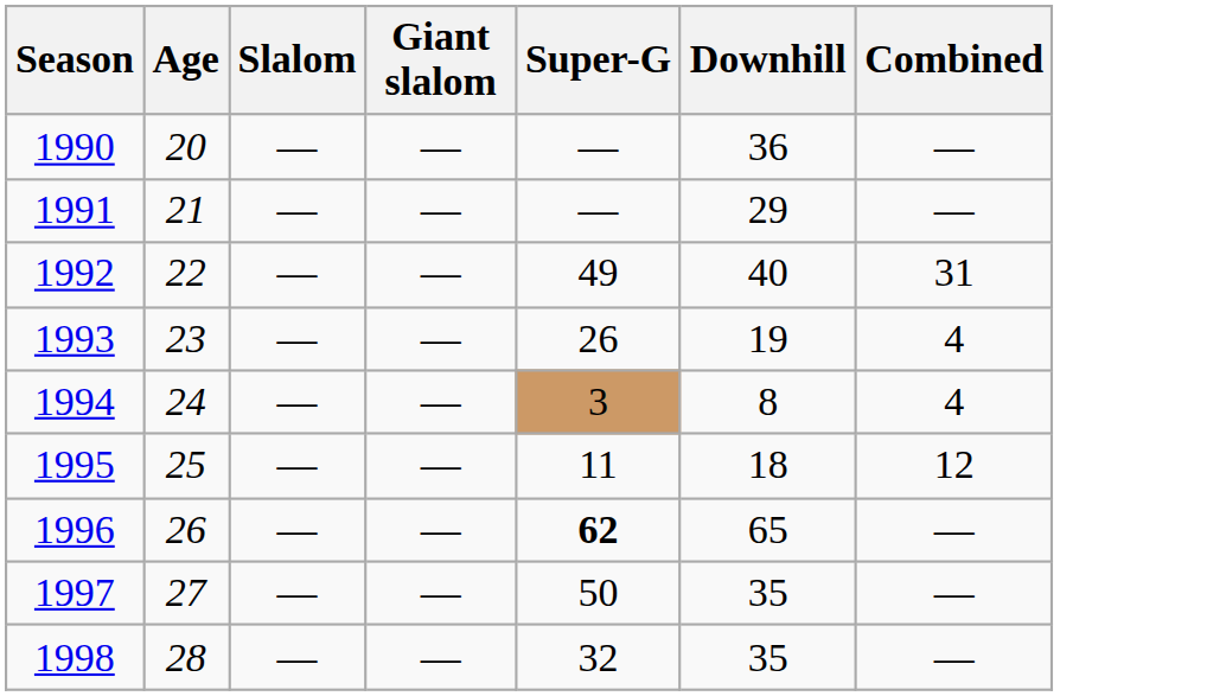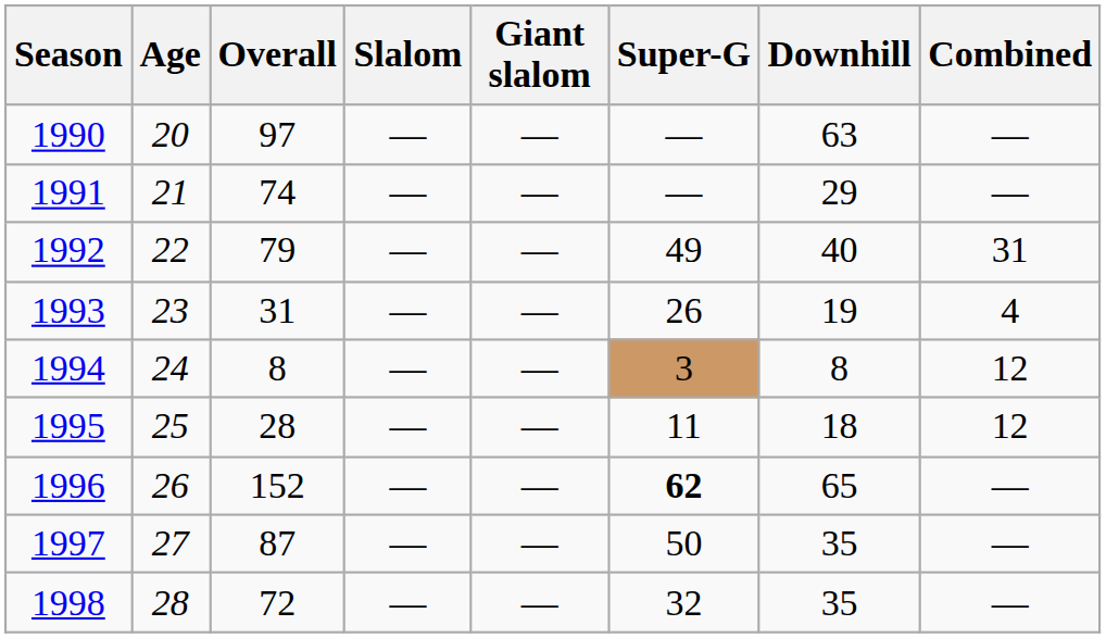+ column: Overall | 97 | 74 | 79 | 31 | 8 | 28 | 152 | 87 | 72
1990 | Downhill: 36 -> 63
1994 | Combined: 4 -> 12
